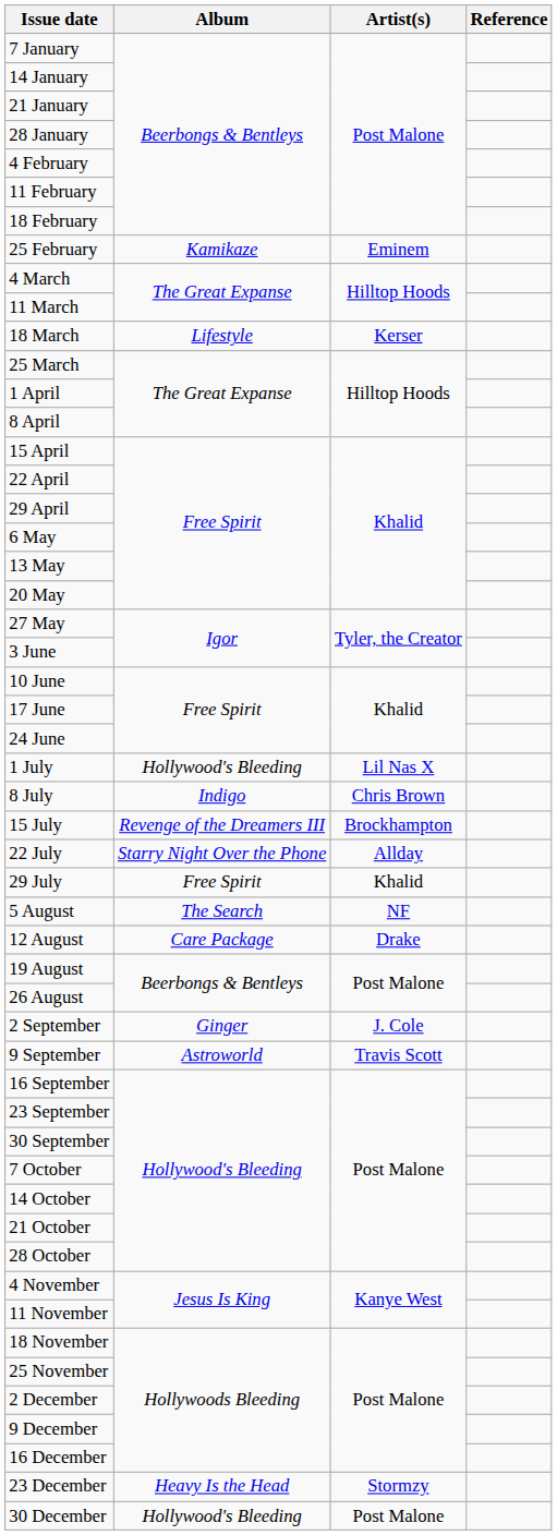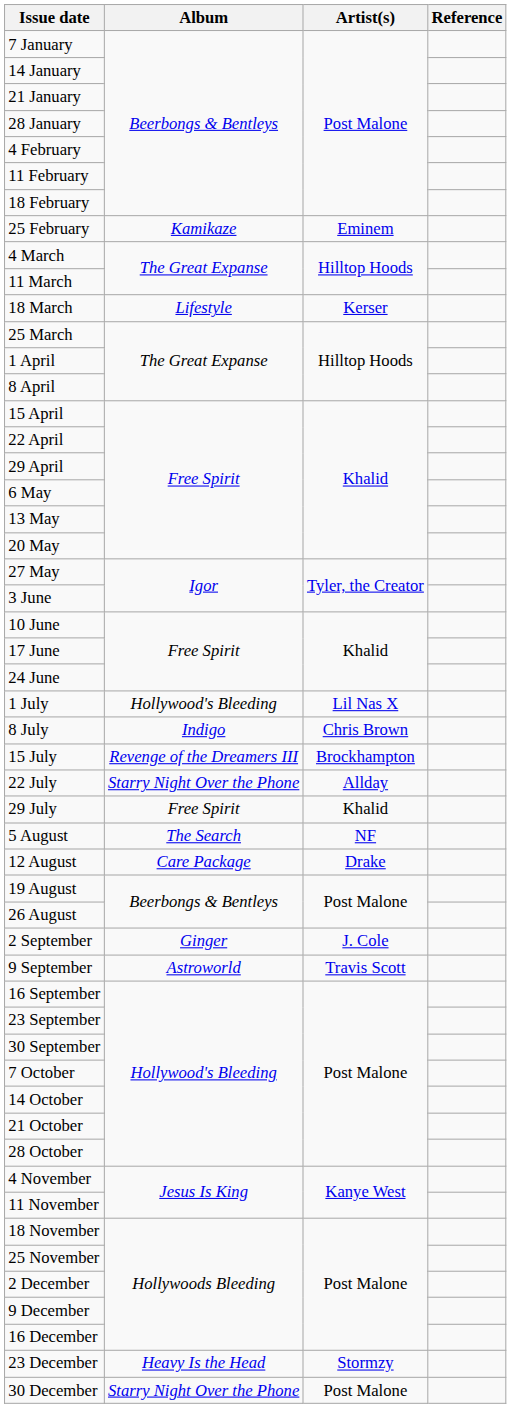30 December | Album: Hollywood's Bleeding -> Starry Night Over the Phone
